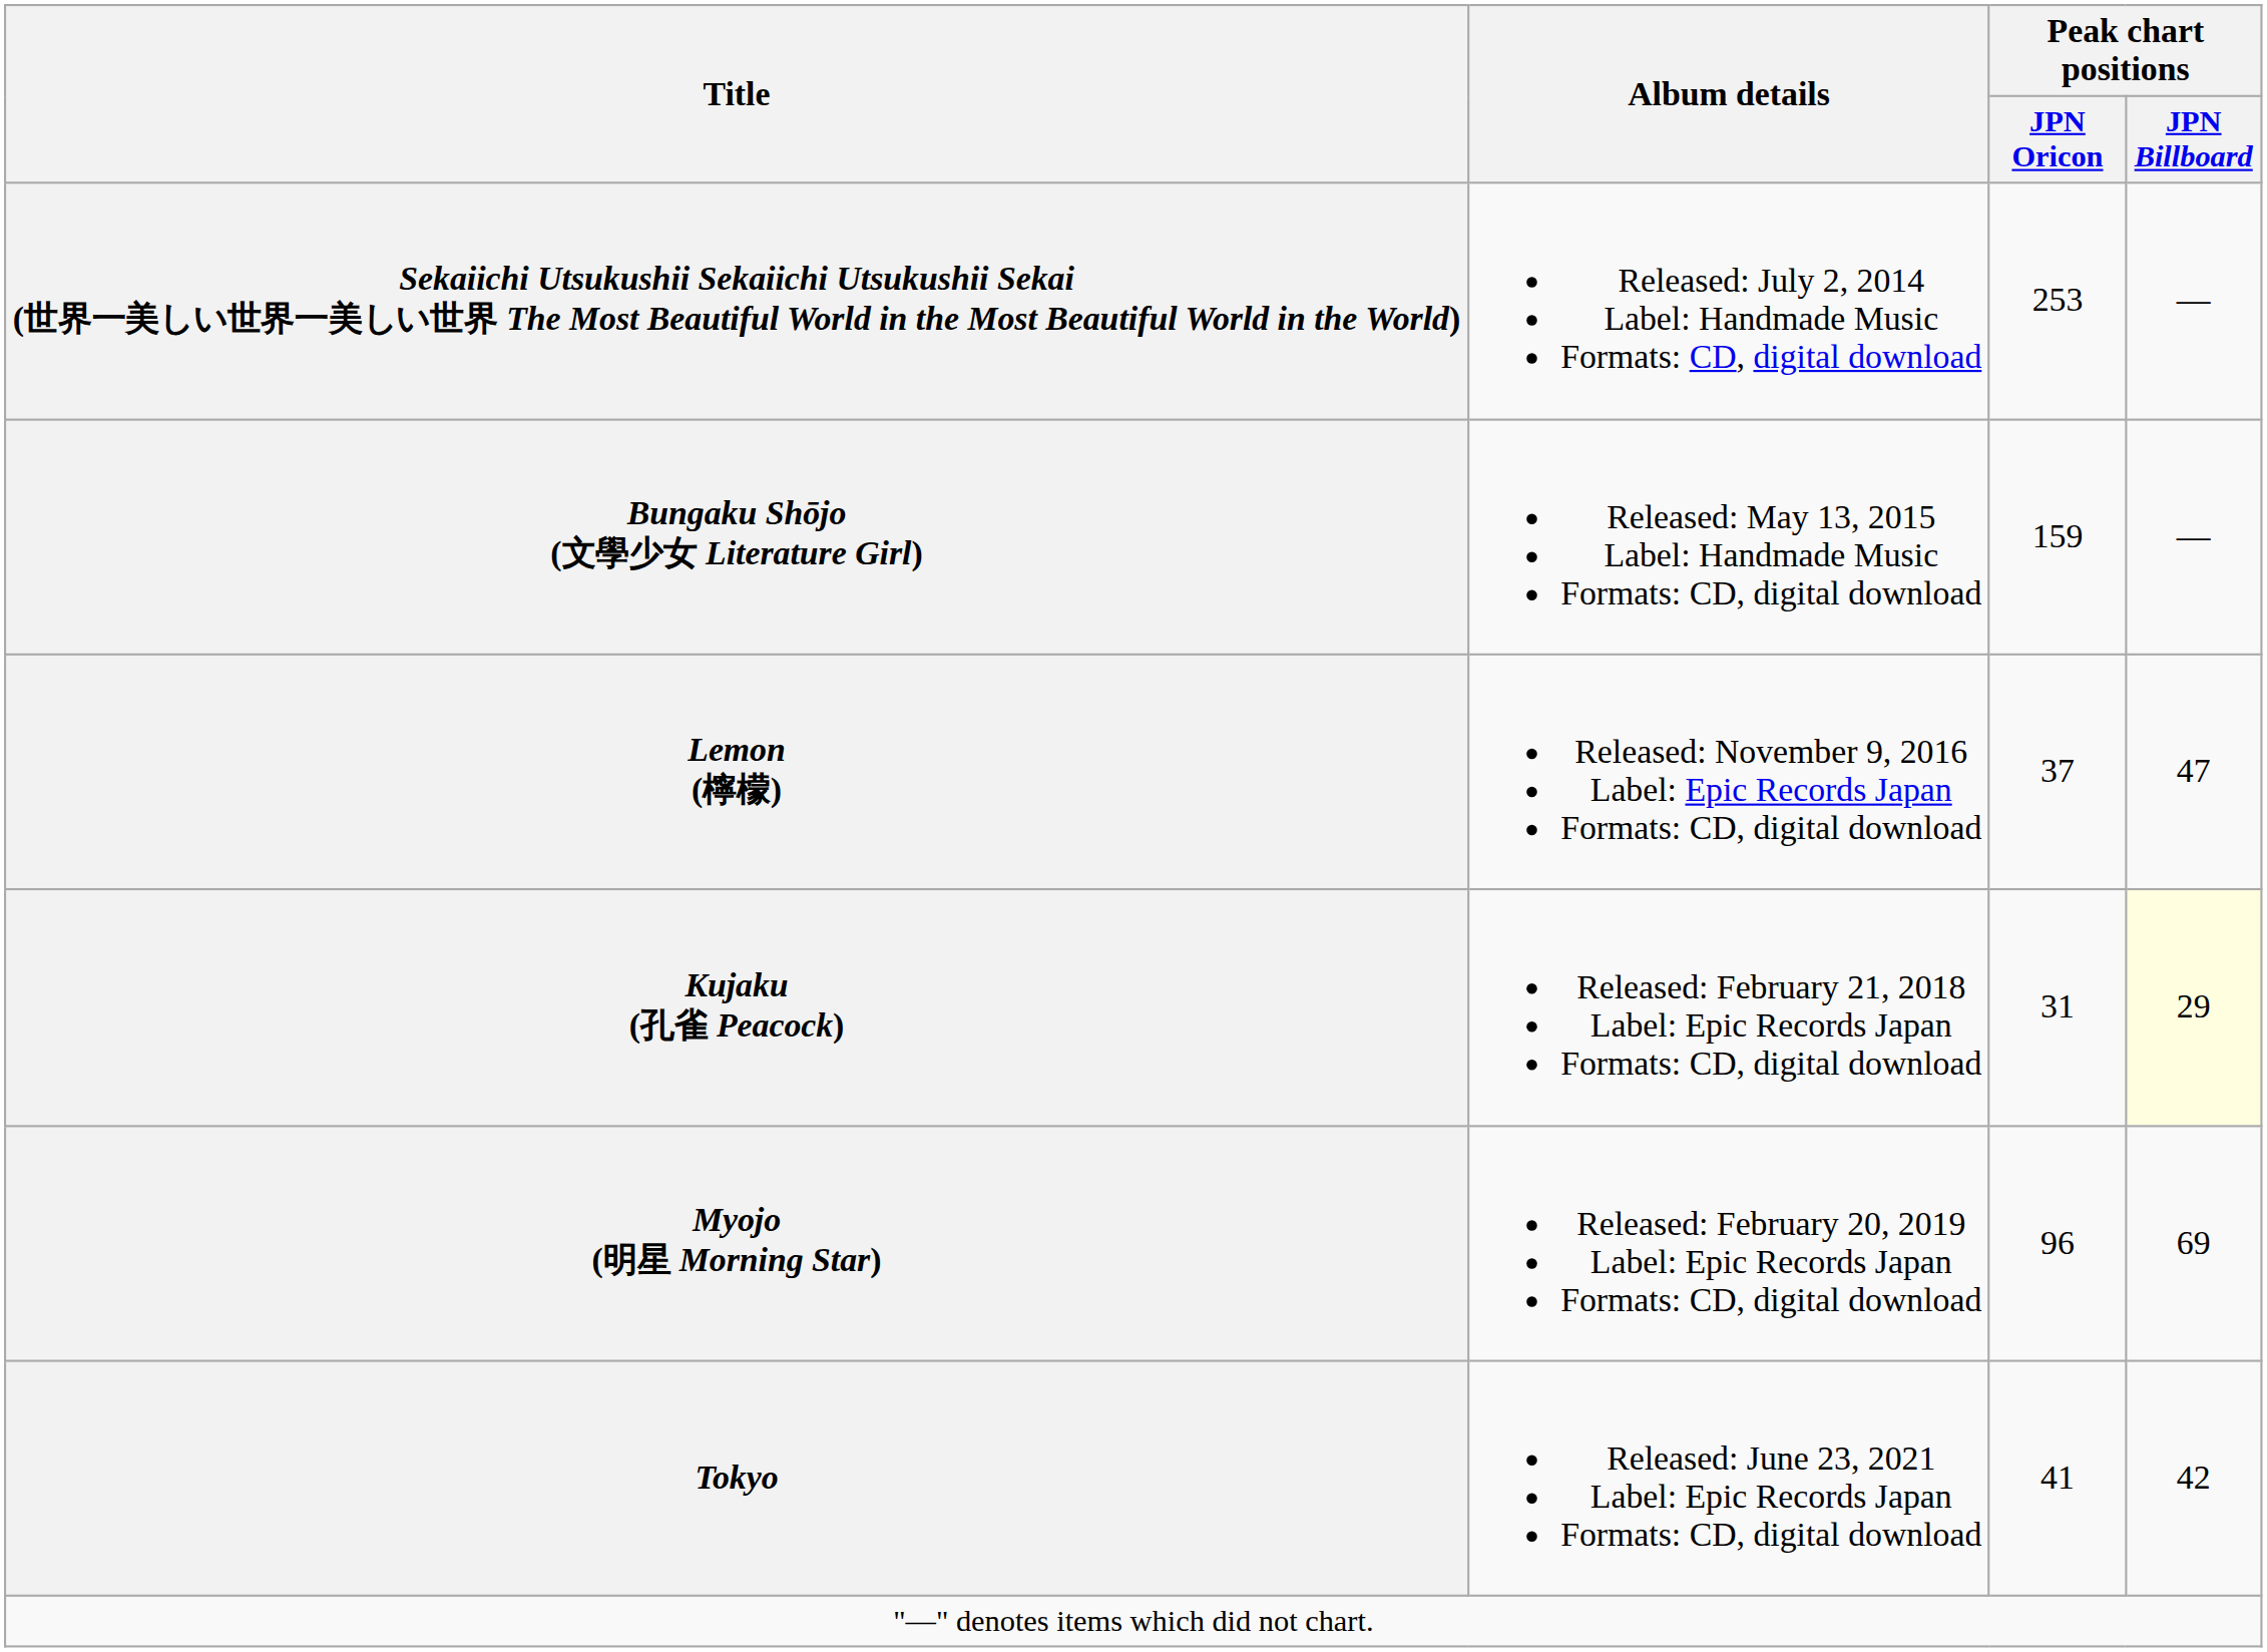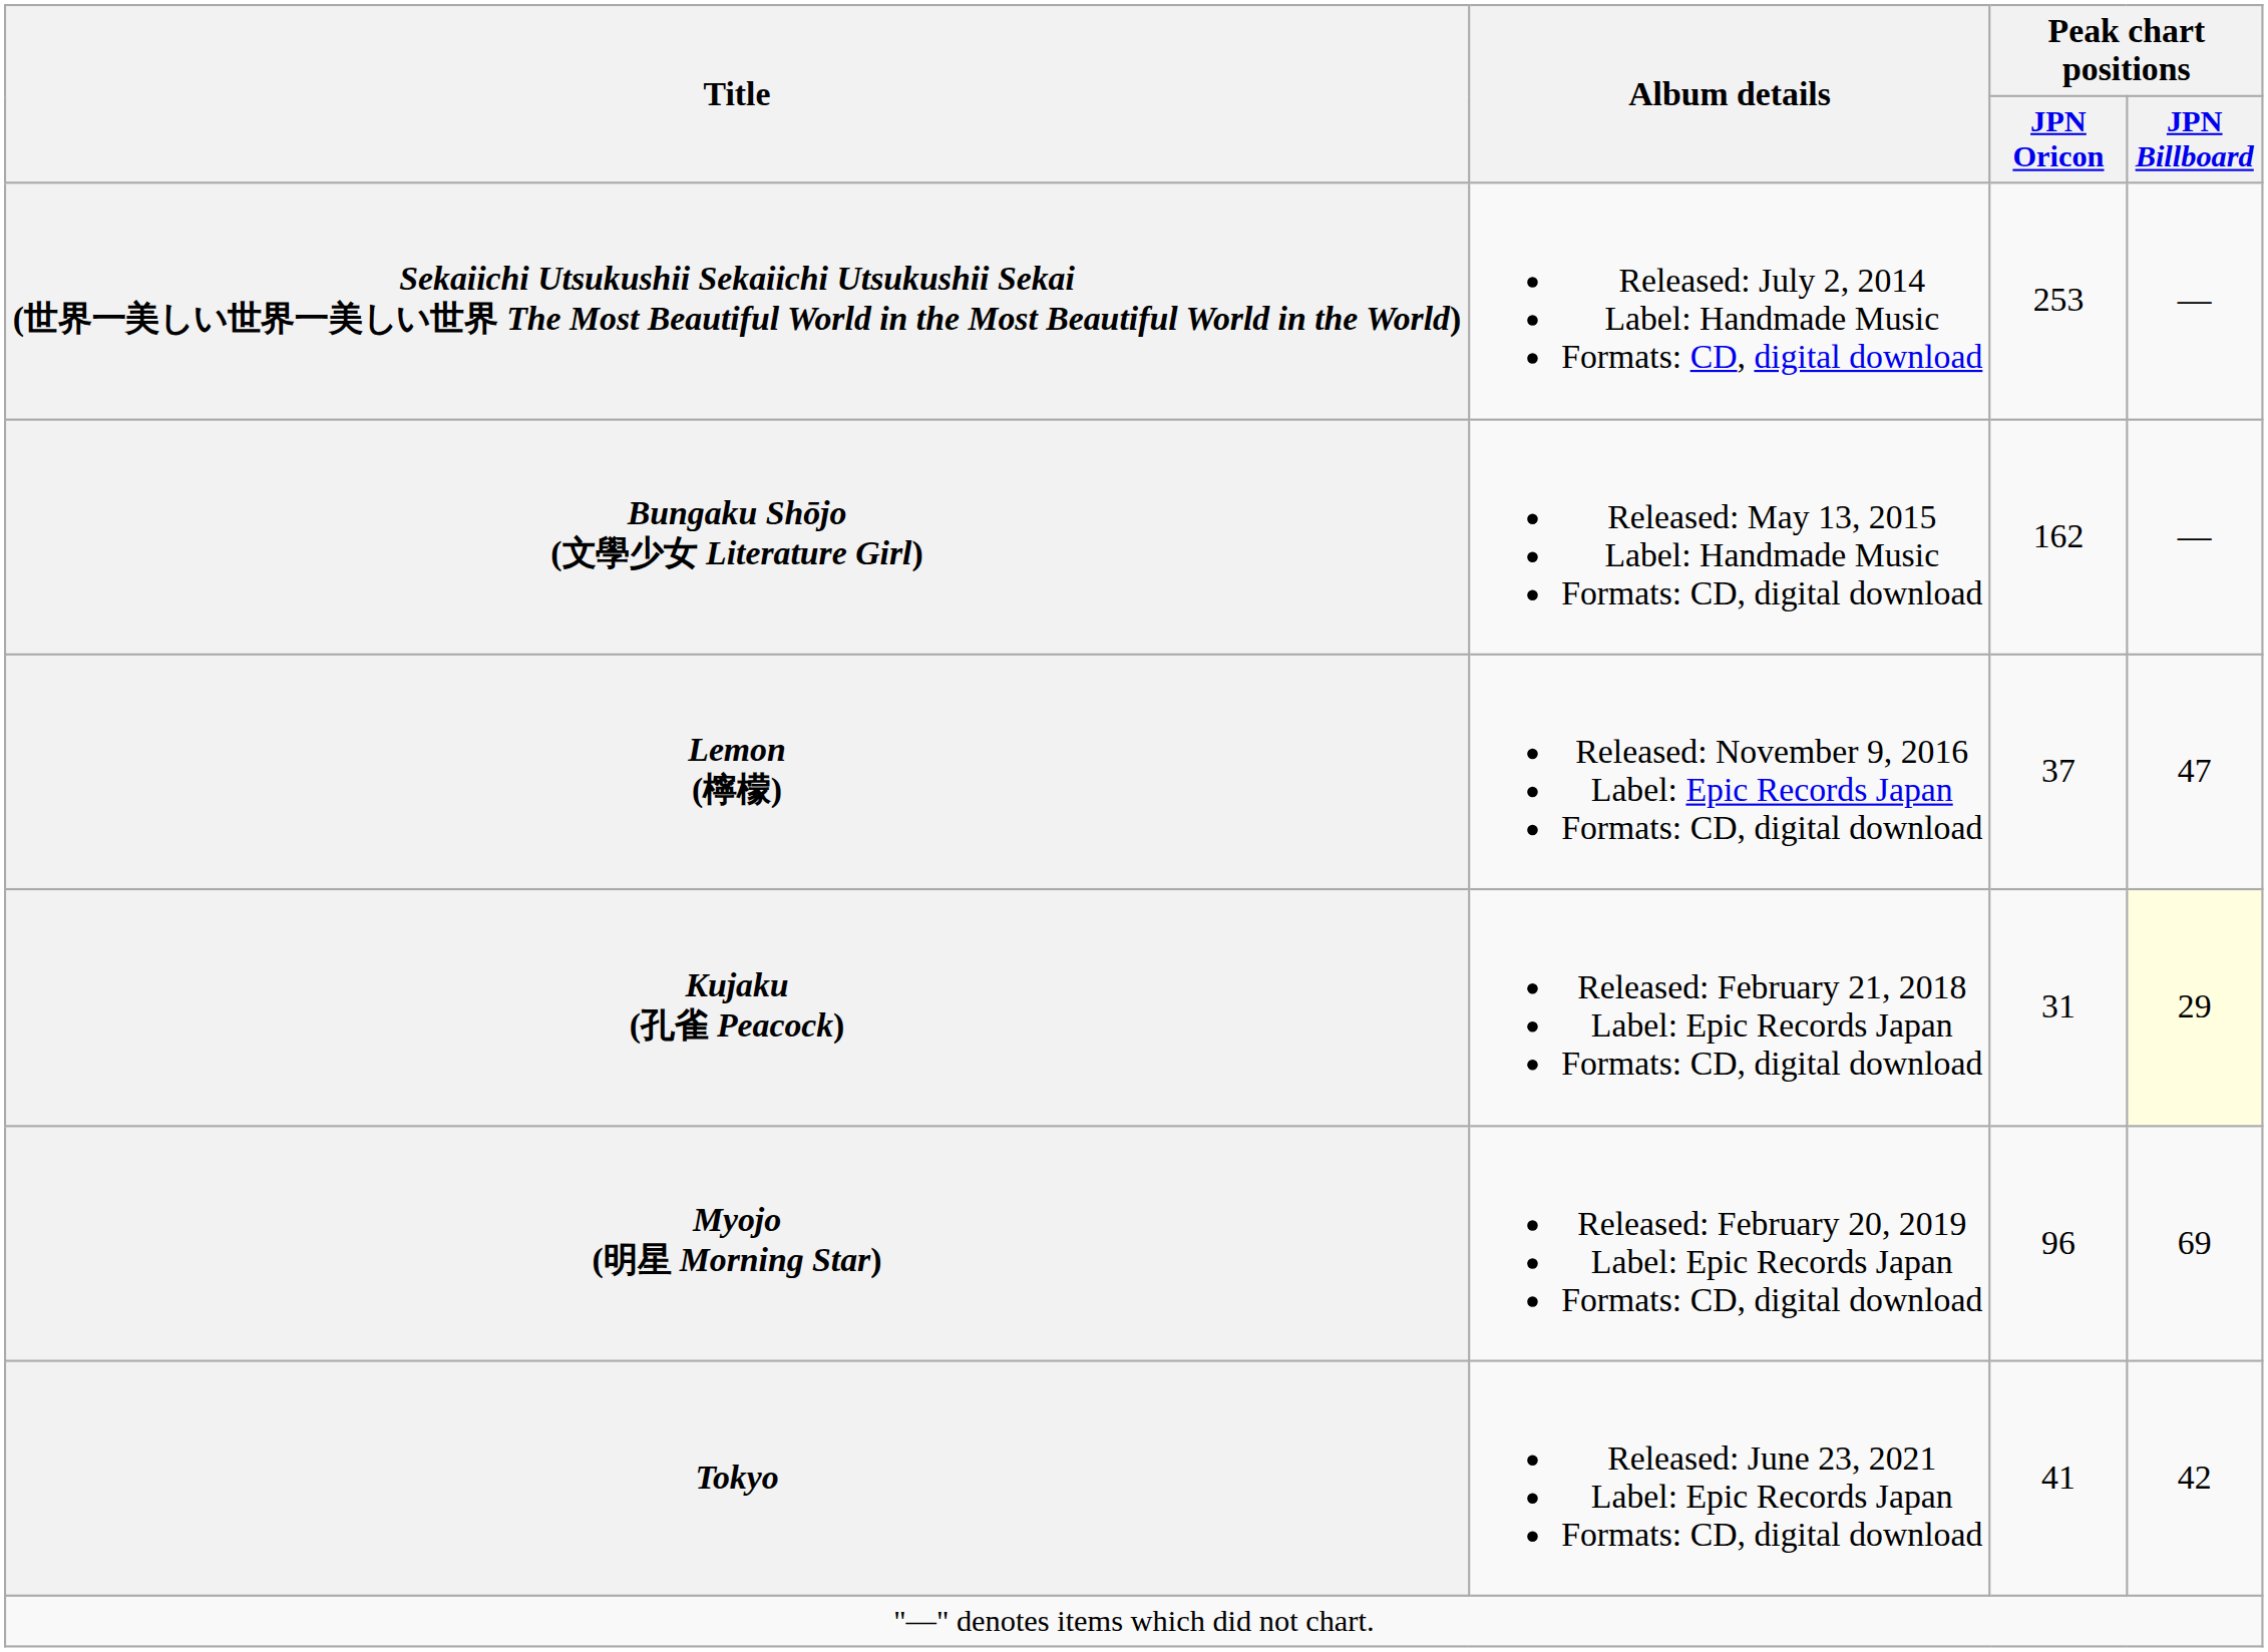Bungaku Shōjo (文學少女 Literature Girl) | Peak chart positions / JPN Oricon: 159 -> 162
